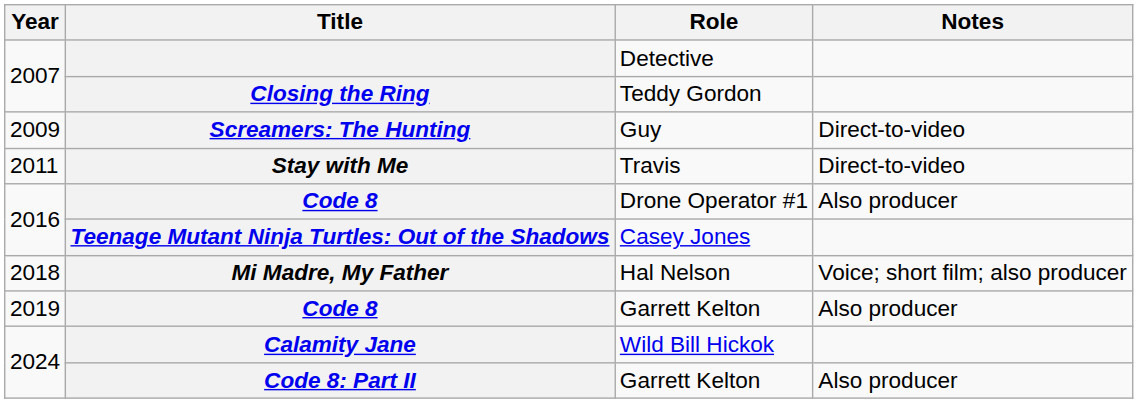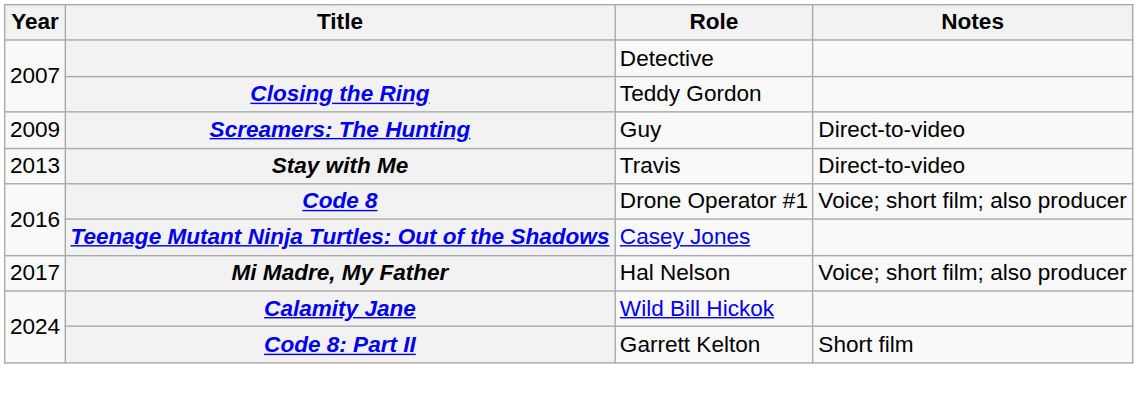Stay with Me | Year: 2011 -> 2013
Code 8 / Drone Operator #1 | Notes: Also producer -> Voice; short film; also producer
Mi Madre, My Father | Year: 2018 -> 2017
- row: 2019 | Code 8 | Garrett Kelton | Also producer
Code 8: Part II | Notes: Also producer -> Short film
